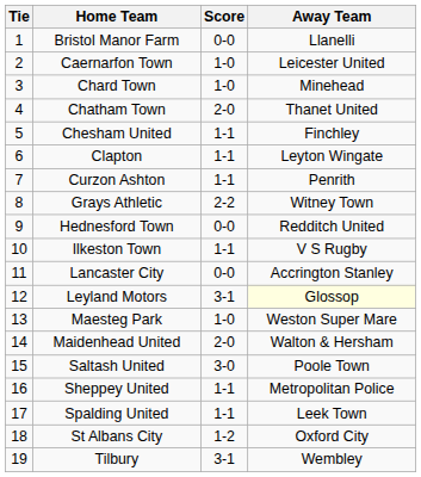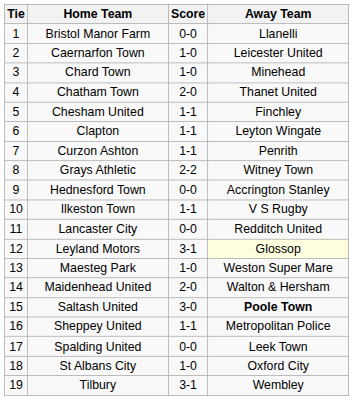Hednesford Town | Away Team: Redditch United -> Accrington Stanley
Lancaster City | Away Team: Accrington Stanley -> Redditch United
Saltash United | Away Team: normal -> bold
Spalding United | Score: 1-1 -> 0-0
St Albans City | Score: 1-2 -> 1-0
